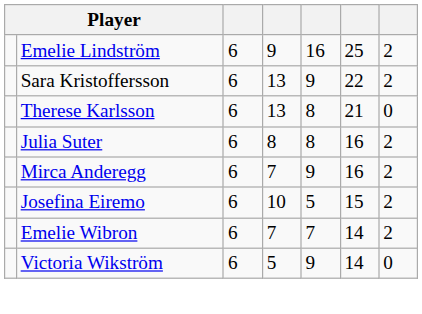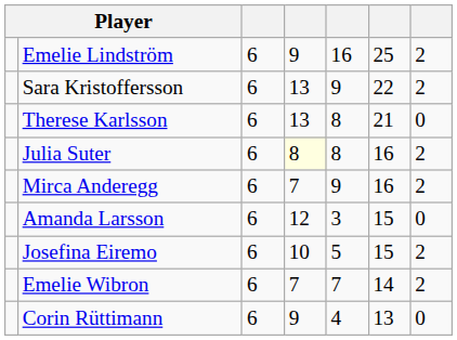Julia Suter | column 4: no background -> lightyellow background
+ row: Amanda Larsson | 6 | 12 | 3 | 15 | 0
- row: Victoria Wikström | 6 | 5 | 9 | 14 | 0
+ row: Corin Rüttimann | 6 | 9 | 4 | 13 | 0
